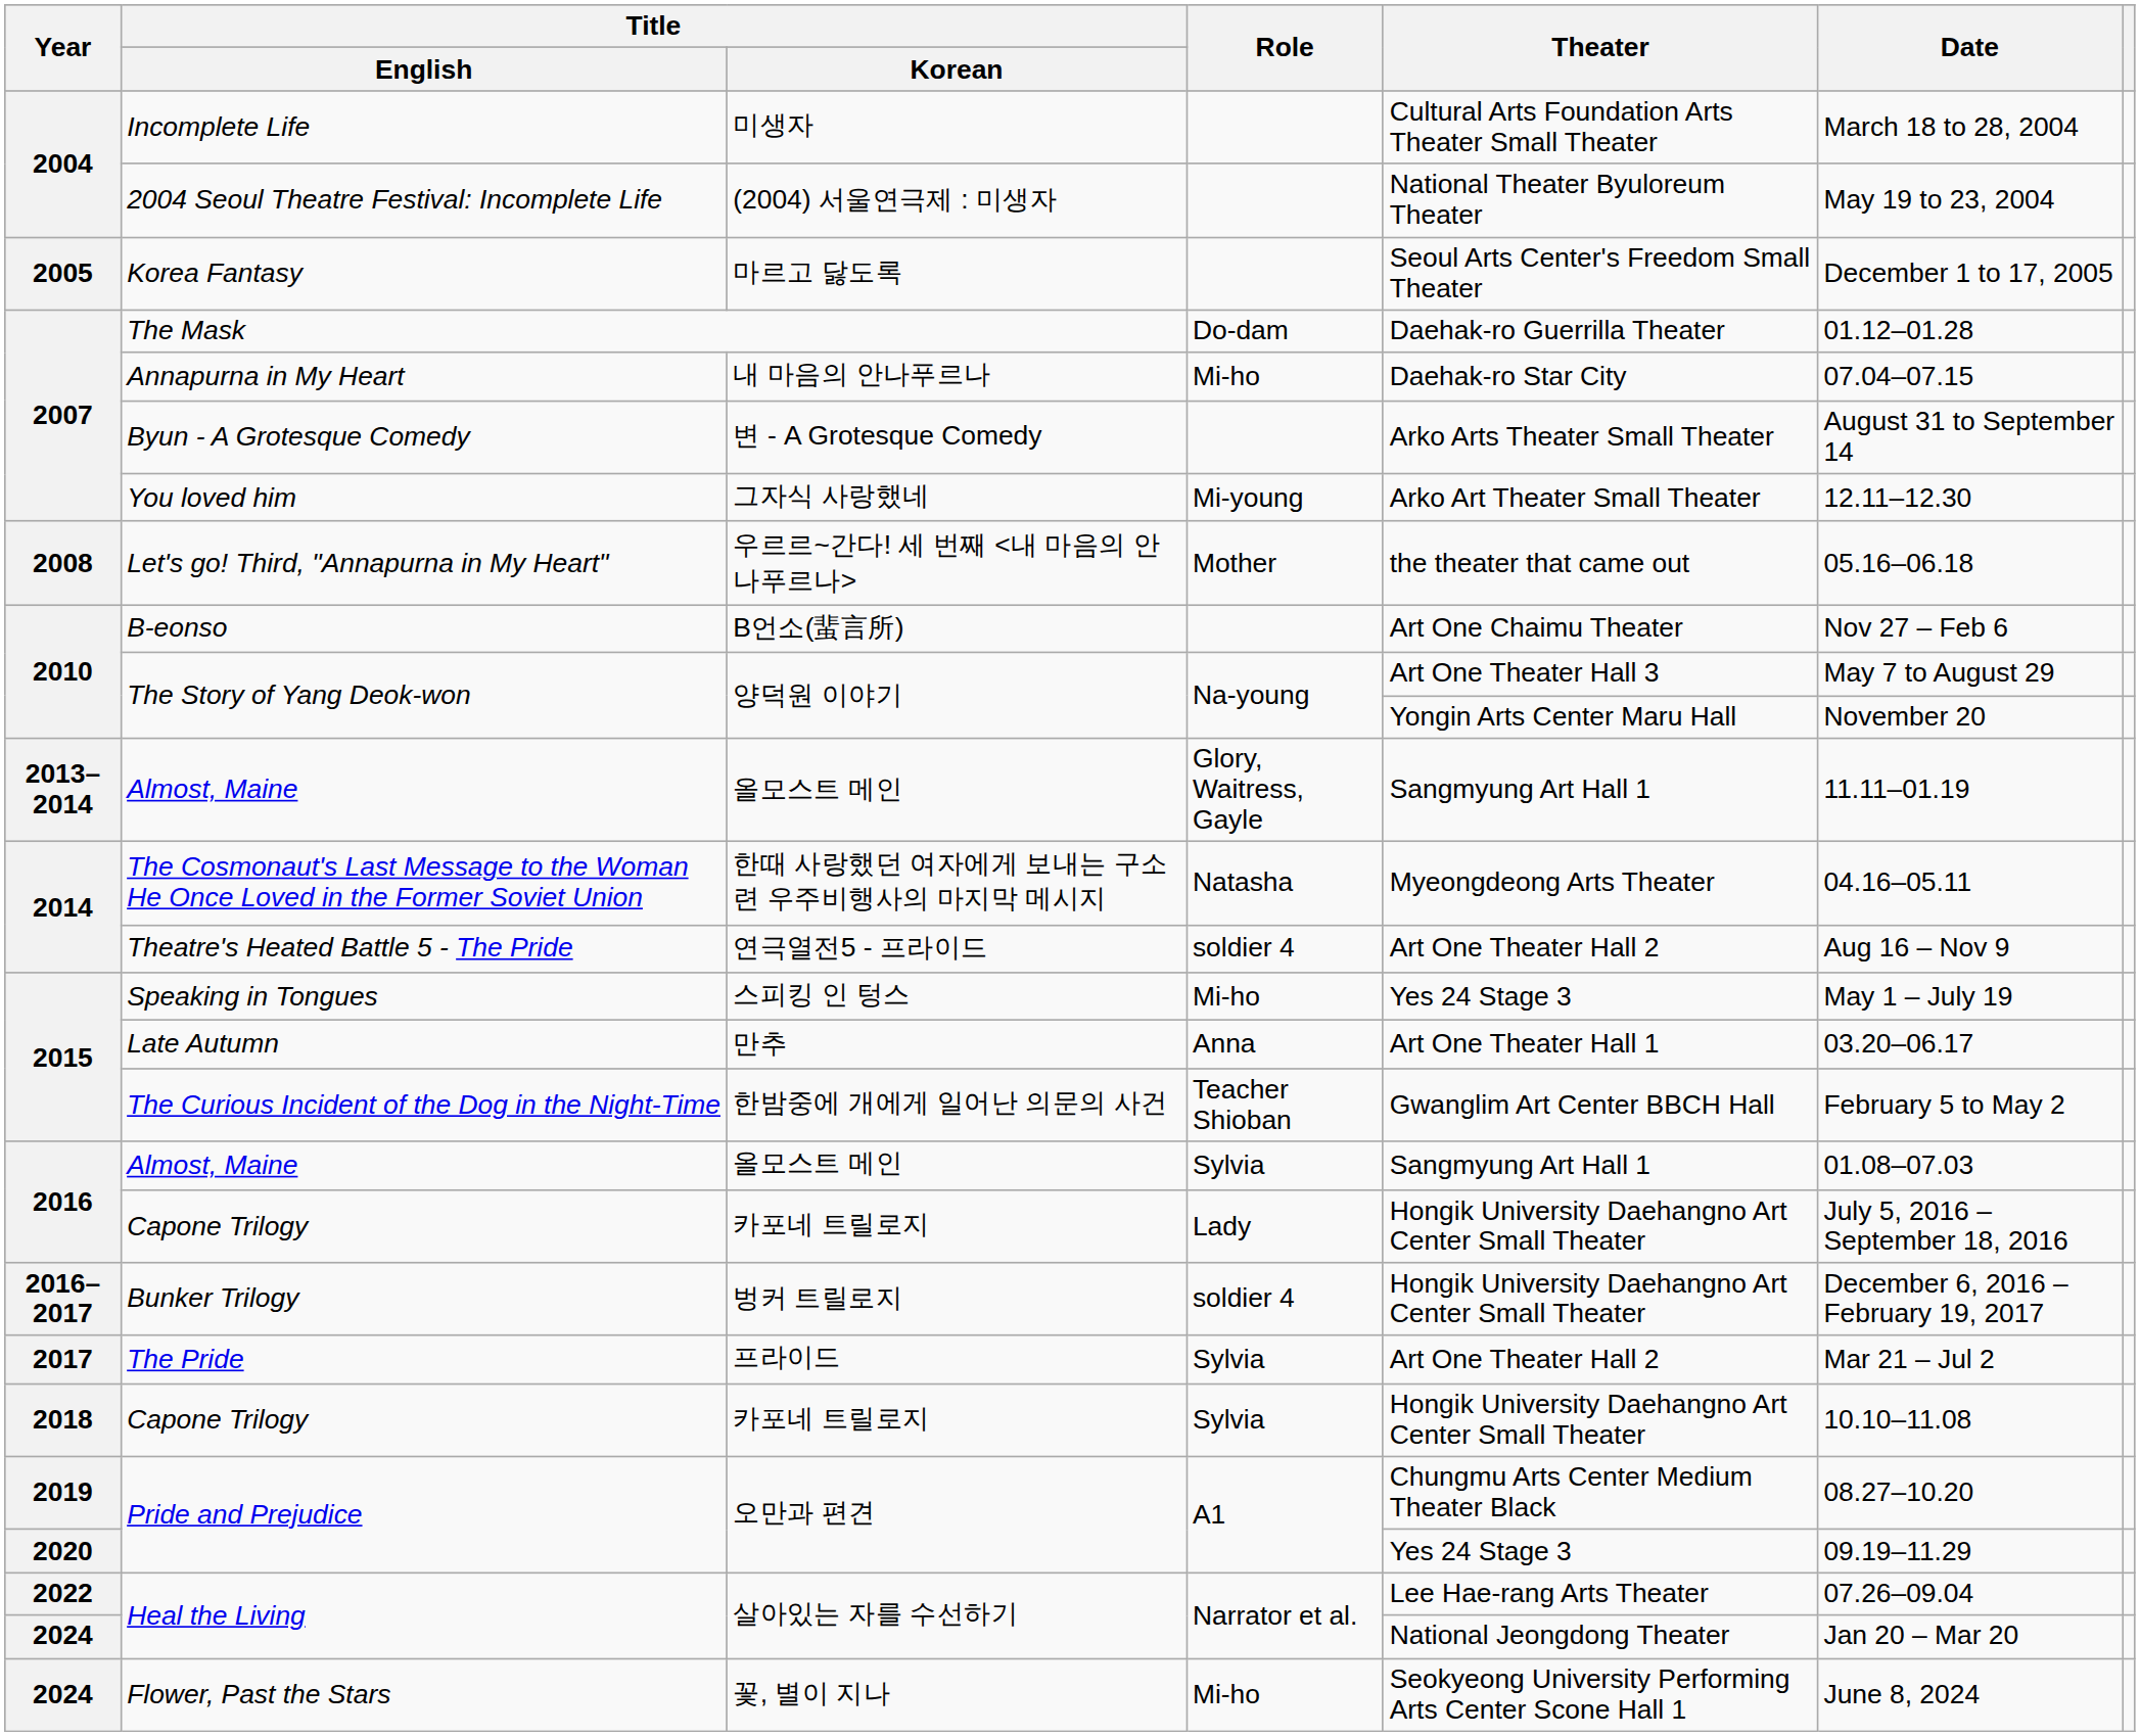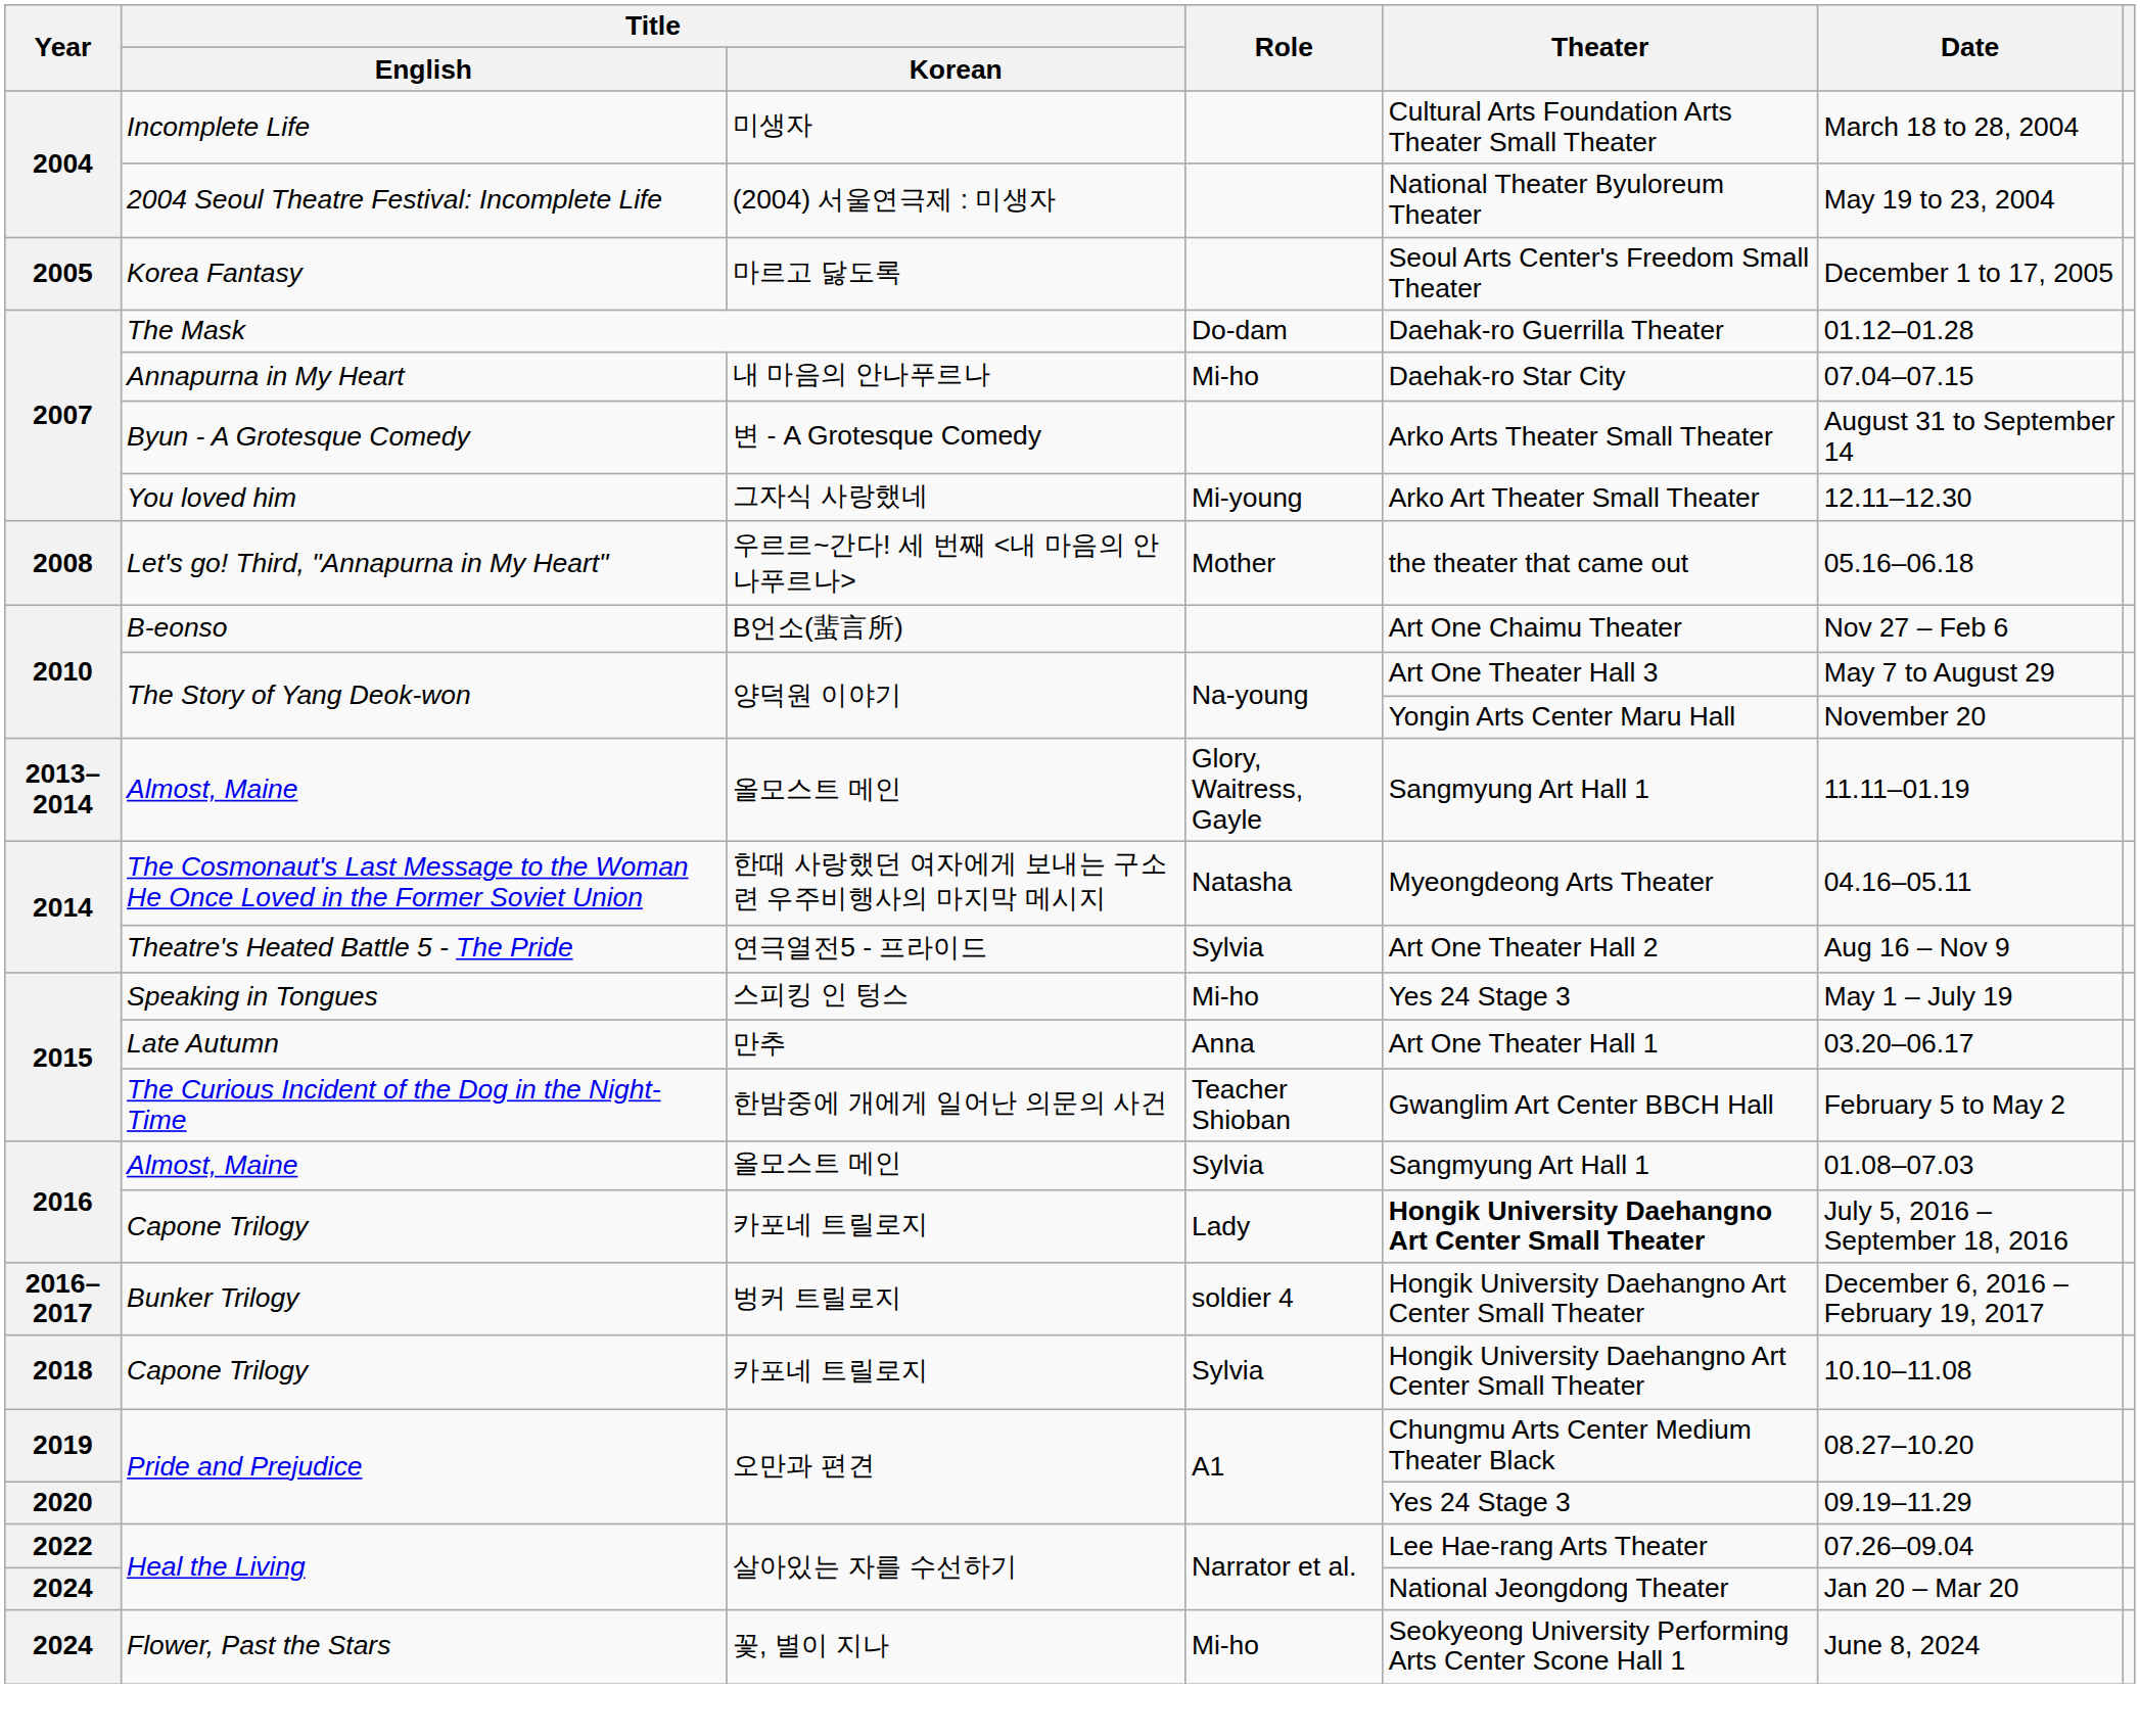Theatre's Heated Battle 5 - The Pride | Role: soldier 4 -> Sylvia
2016 / Capone Trilogy | Theater: normal -> bold
- row: 2017 | The Pride | 프라이드 | Sylvia | Art One Theater Hall 2 | Mar 21 – Jul 2
